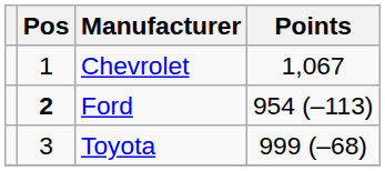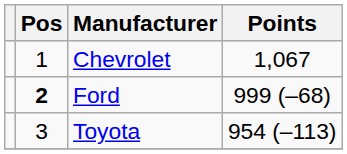Ford | Points: 954 (–113) -> 999 (–68)
Toyota | Points: 999 (–68) -> 954 (–113)
